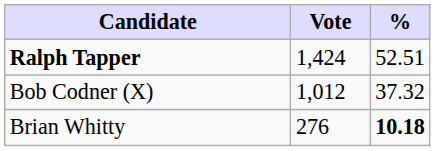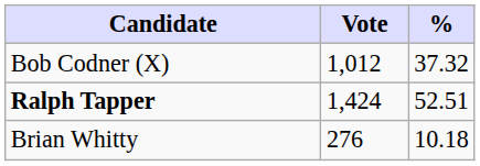rows swapped: Ralph Tapper <-> Bob Codner (X)
Brian Whitty | %: bold -> normal
